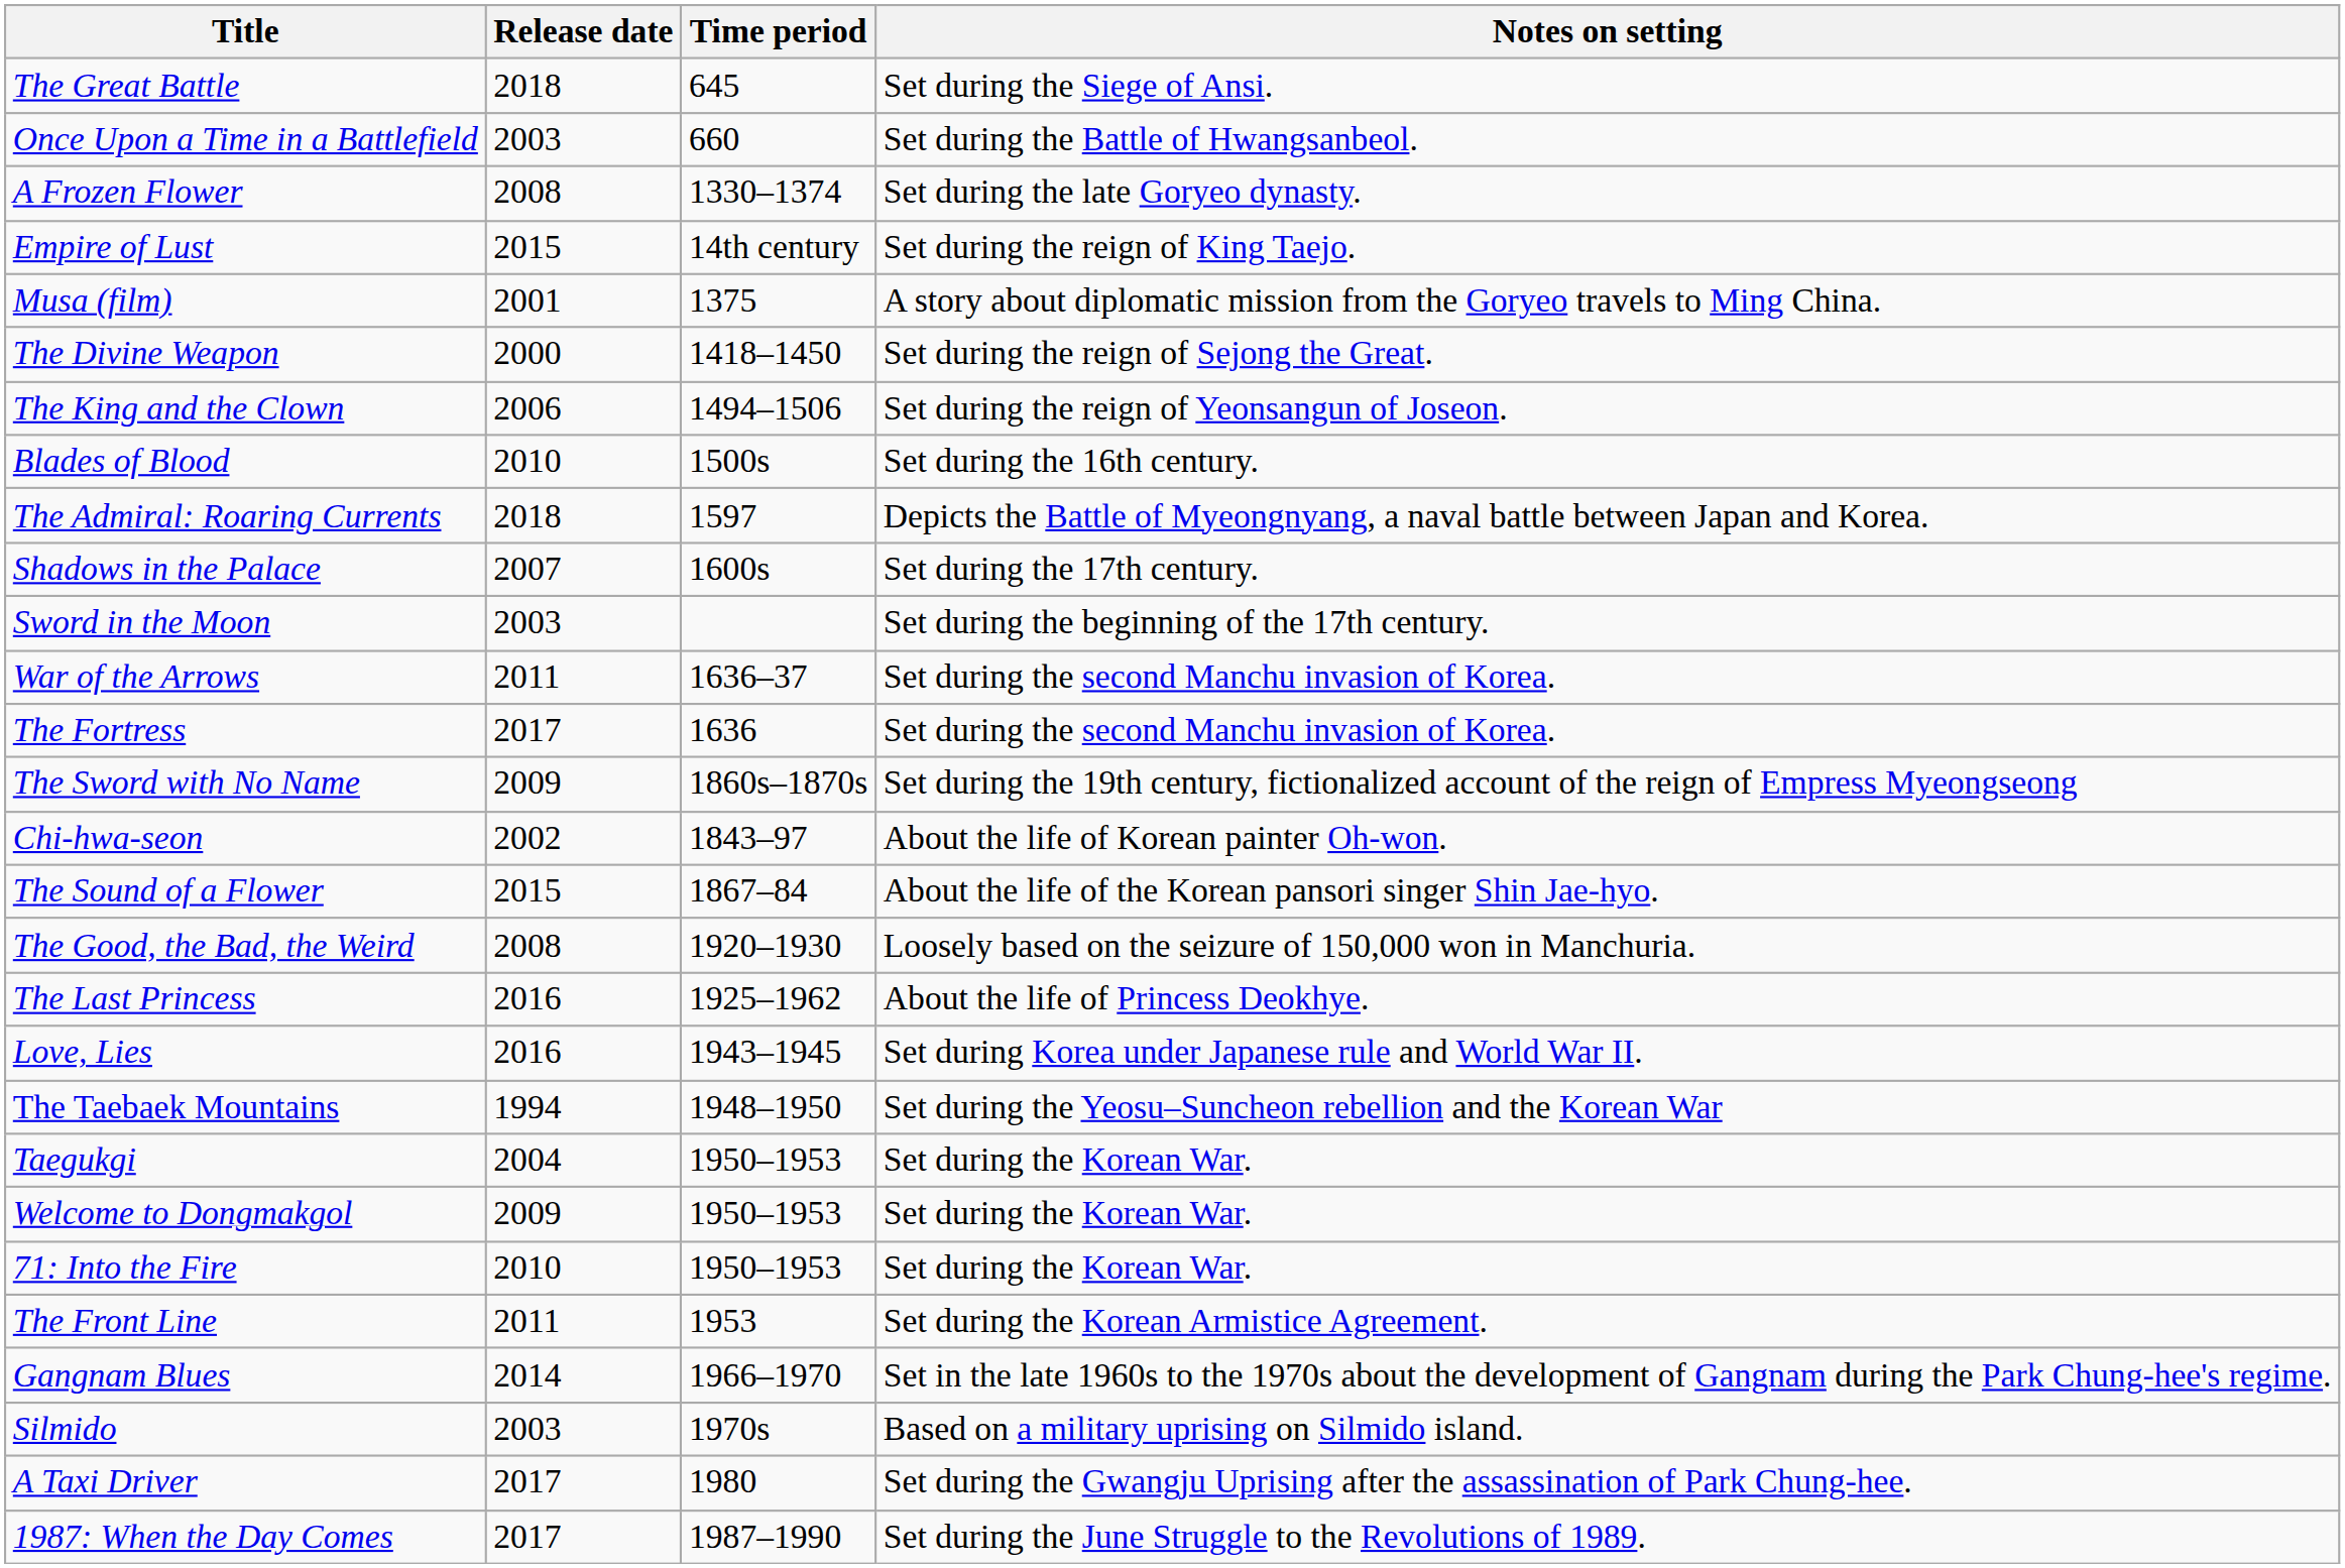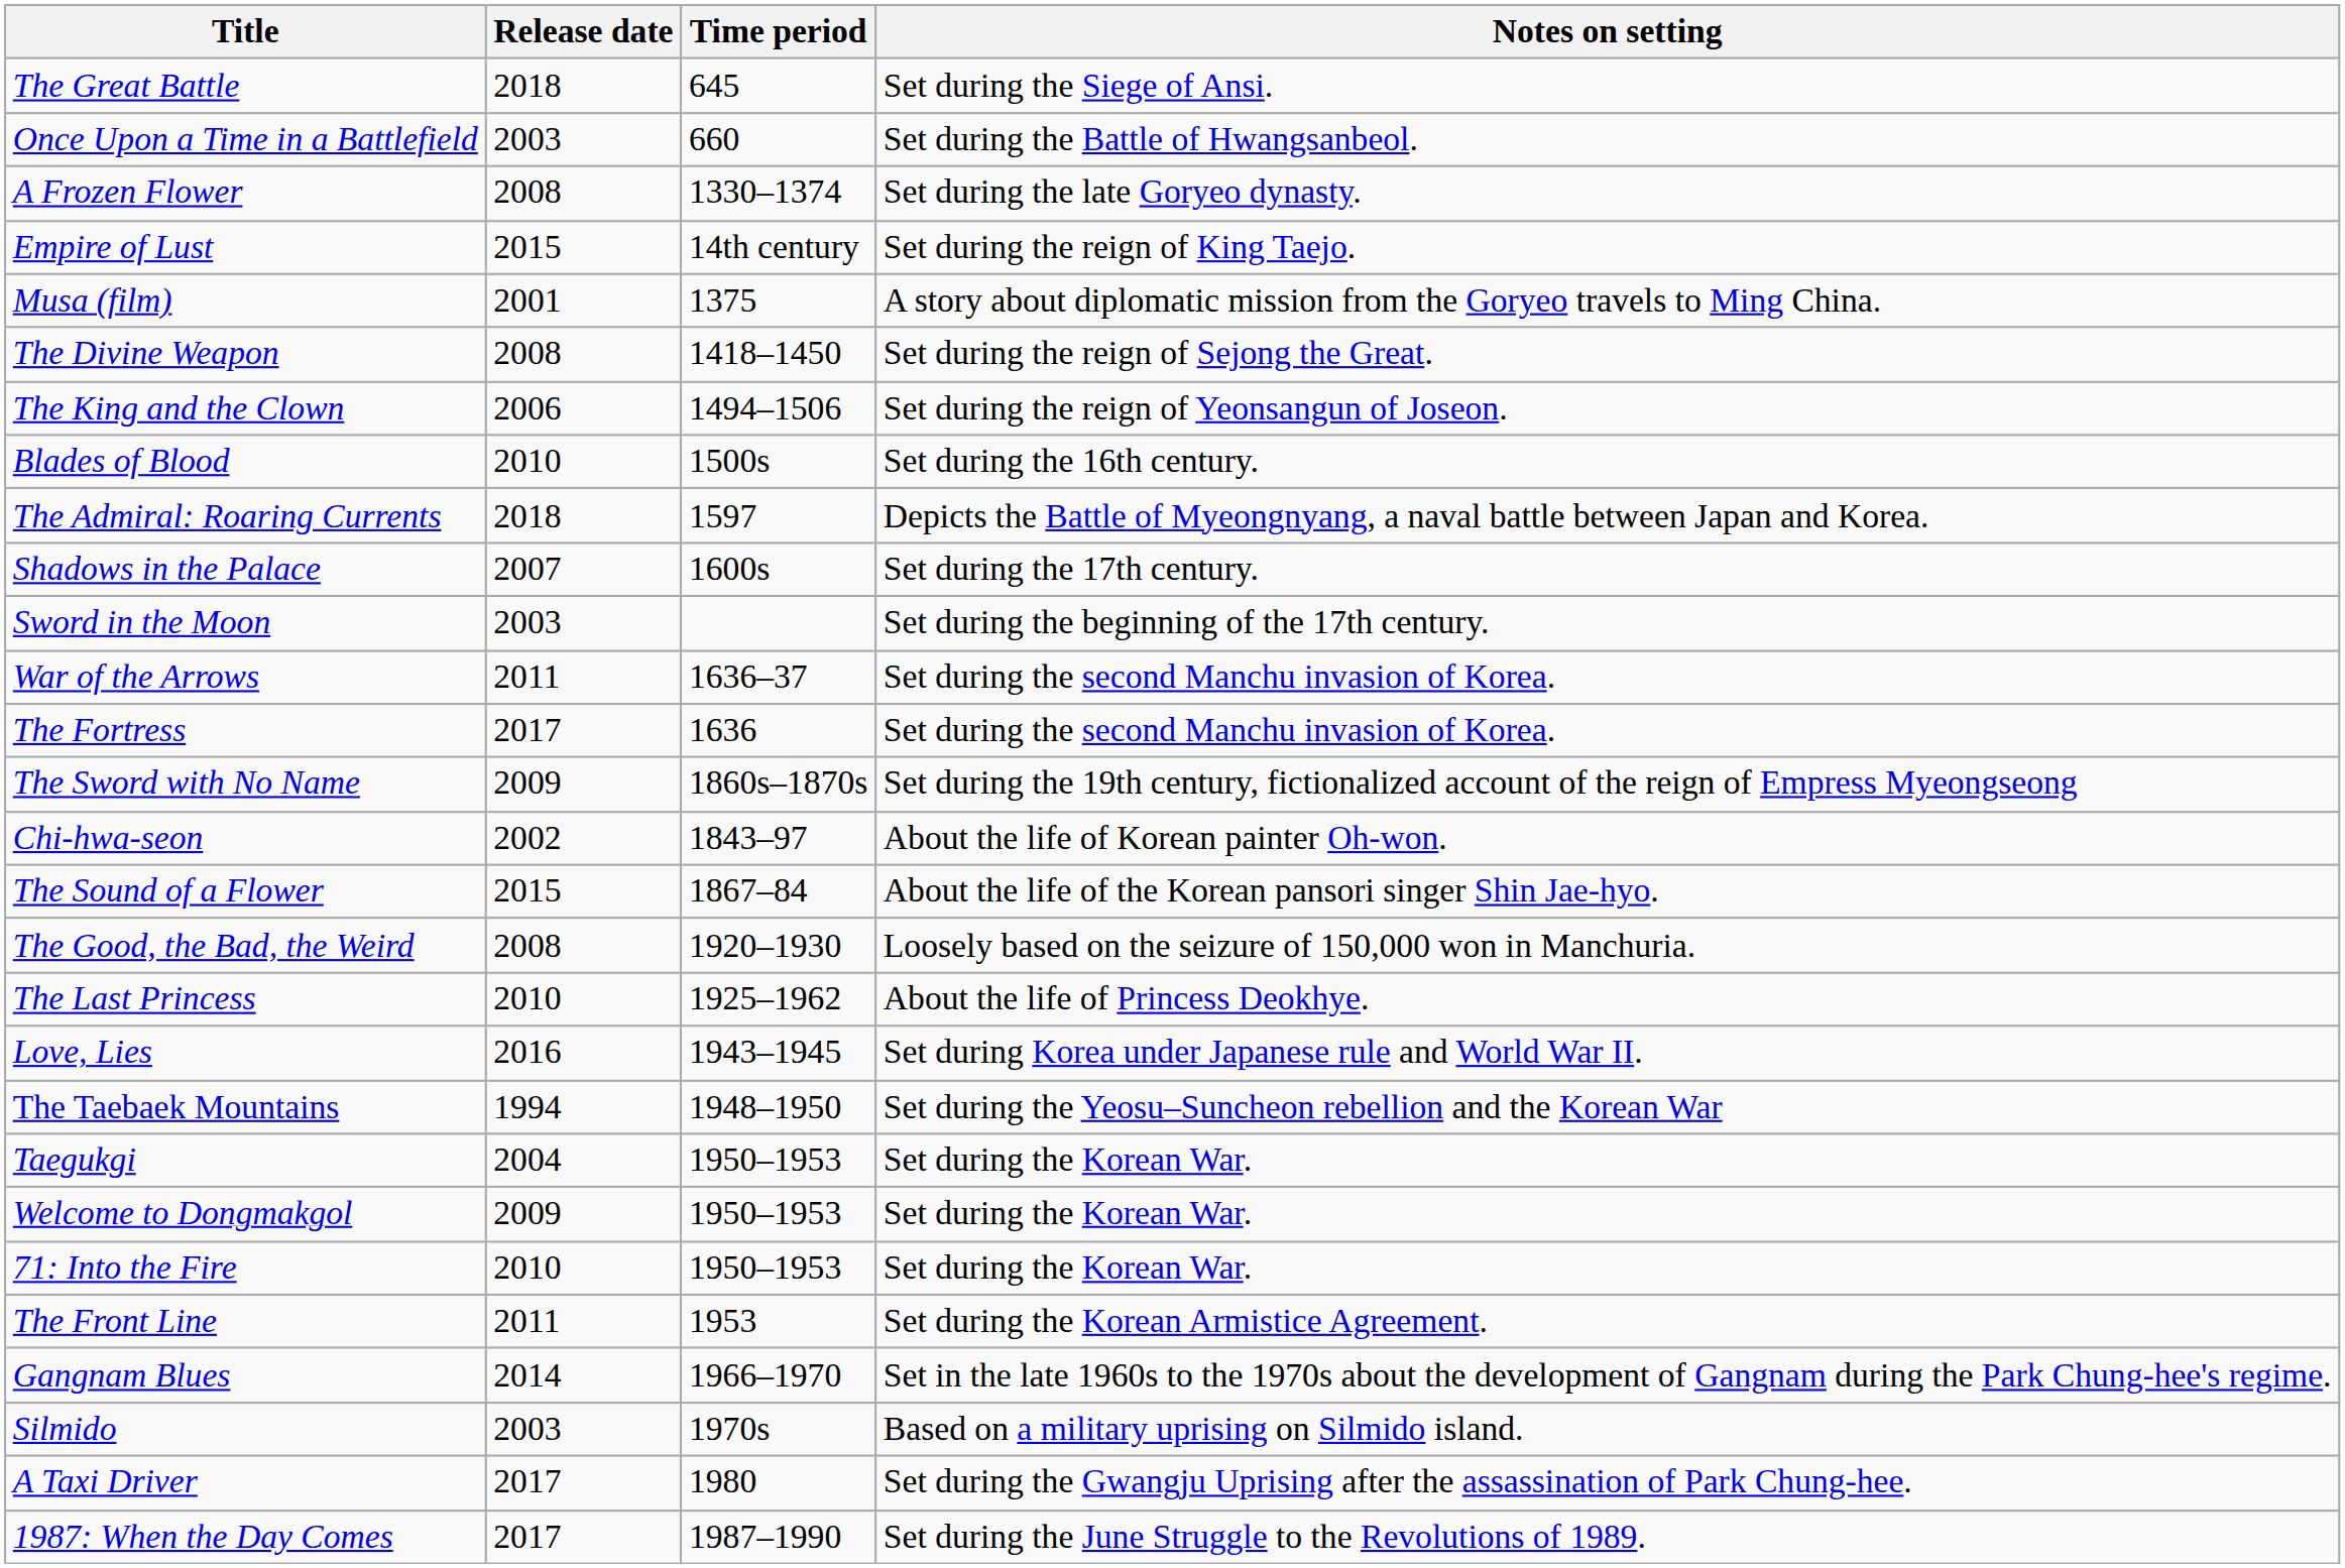The Divine Weapon | Release date: 2000 -> 2008
The Last Princess | Release date: 2016 -> 2010
